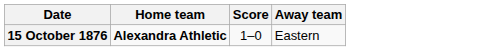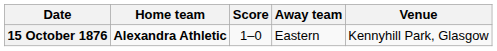+ column: Venue | Kennyhill Park, Glasgow
